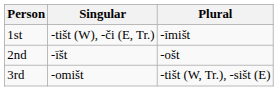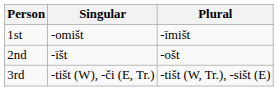1st | Singular: -tišt (W), -či (E, Tr.) -> -omišt
3rd | Singular: -omišt -> -tišt (W), -či (E, Tr.)
